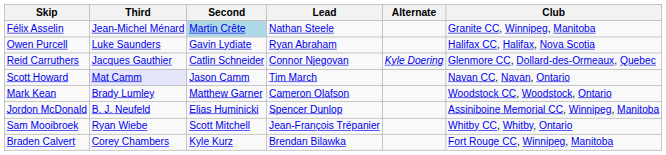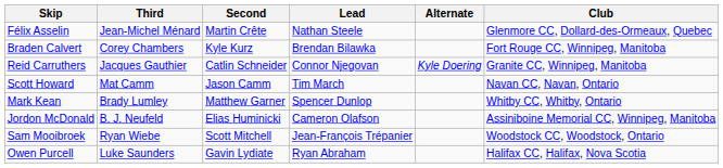Félix Asselin | Second: lightblue background -> no background
Félix Asselin | Club: Granite CC, Winnipeg, Manitoba -> Glenmore CC, Dollard-des-Ormeaux, Quebec
rows swapped: Braden Calvert <-> Owen Purcell
Reid Carruthers | Club: Glenmore CC, Dollard-des-Ormeaux, Quebec -> Granite CC, Winnipeg, Manitoba
Scott Howard | Third: lavender background -> no background
Mark Kean | Lead: Cameron Olafson -> Spencer Dunlop
Mark Kean | Club: Woodstock CC, Woodstock, Ontario -> Whitby CC, Whitby, Ontario
Jordon McDonald | Lead: Spencer Dunlop -> Cameron Olafson
Sam Mooibroek | Club: Whitby CC, Whitby, Ontario -> Woodstock CC, Woodstock, Ontario
